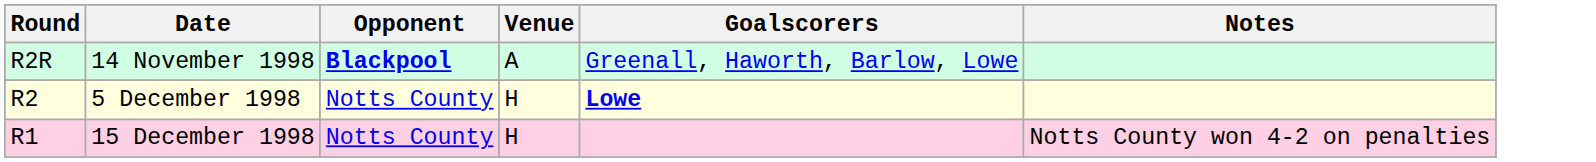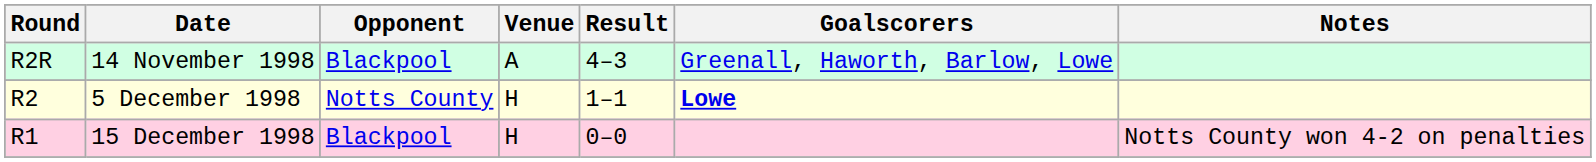+ column: Result | 4–3 | 1–1 | 0–0
14 November 1998 | Opponent: bold -> normal
15 December 1998 | Opponent: Notts County -> Blackpool
